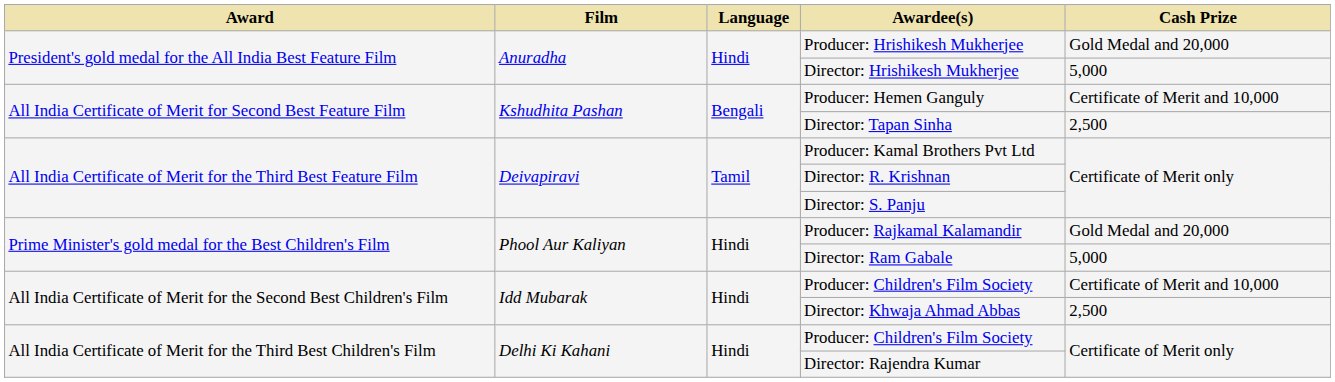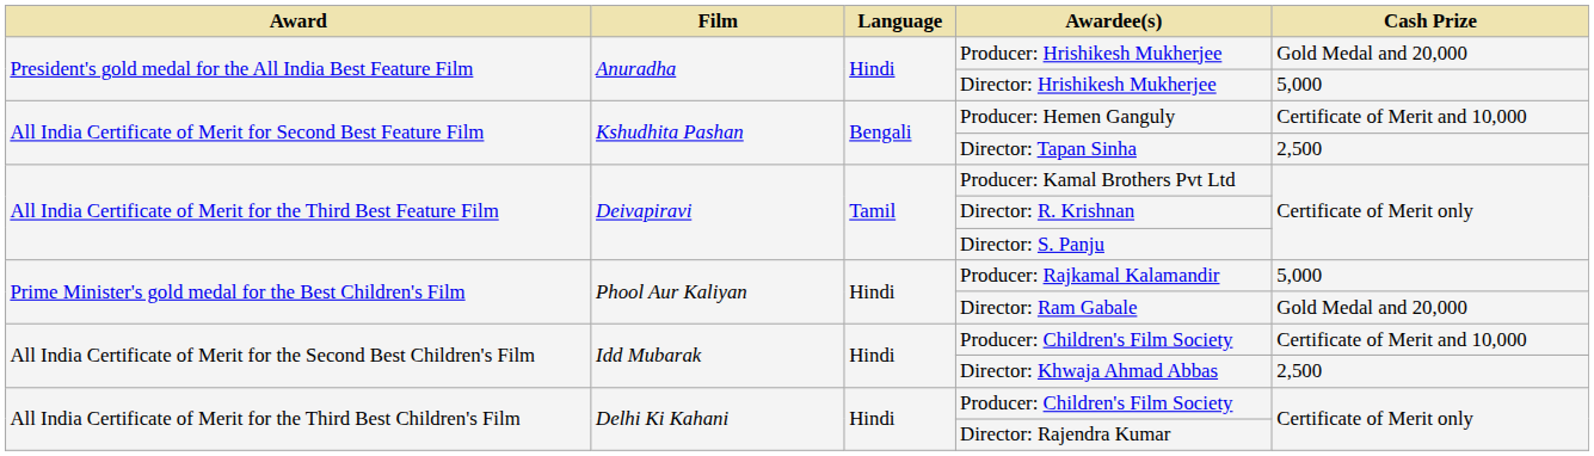Producer: Rajkamal Kalamandir | Cash Prize: Gold Medal and 20,000 -> 5,000
Director: Ram Gabale | Cash Prize: 5,000 -> Gold Medal and 20,000
